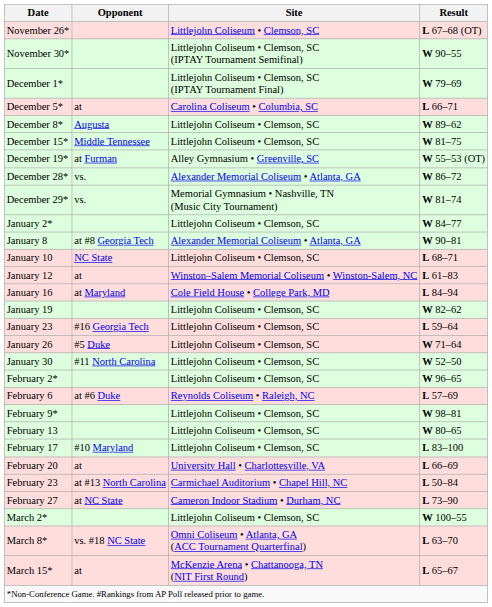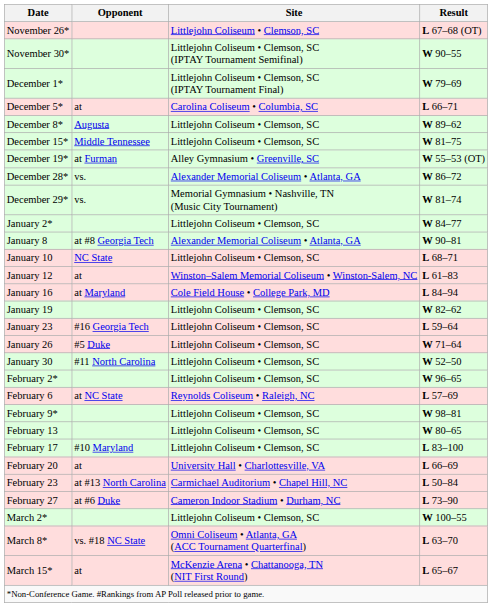February 6 | Opponent: at #6 Duke -> at NC State
February 27 | Opponent: at NC State -> at #6 Duke
